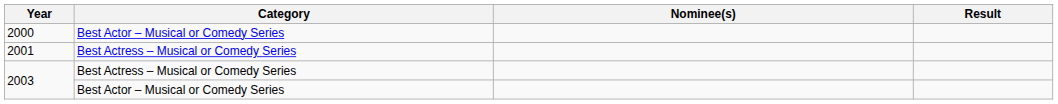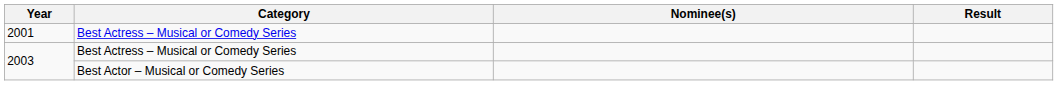- row: 2000 | Best Actor – Musical or Comedy Series
